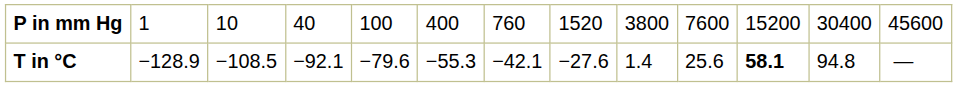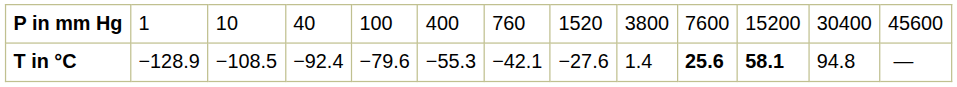T in °C | column 4: −92.1 -> −92.4
T in °C | column 10: normal -> bold
